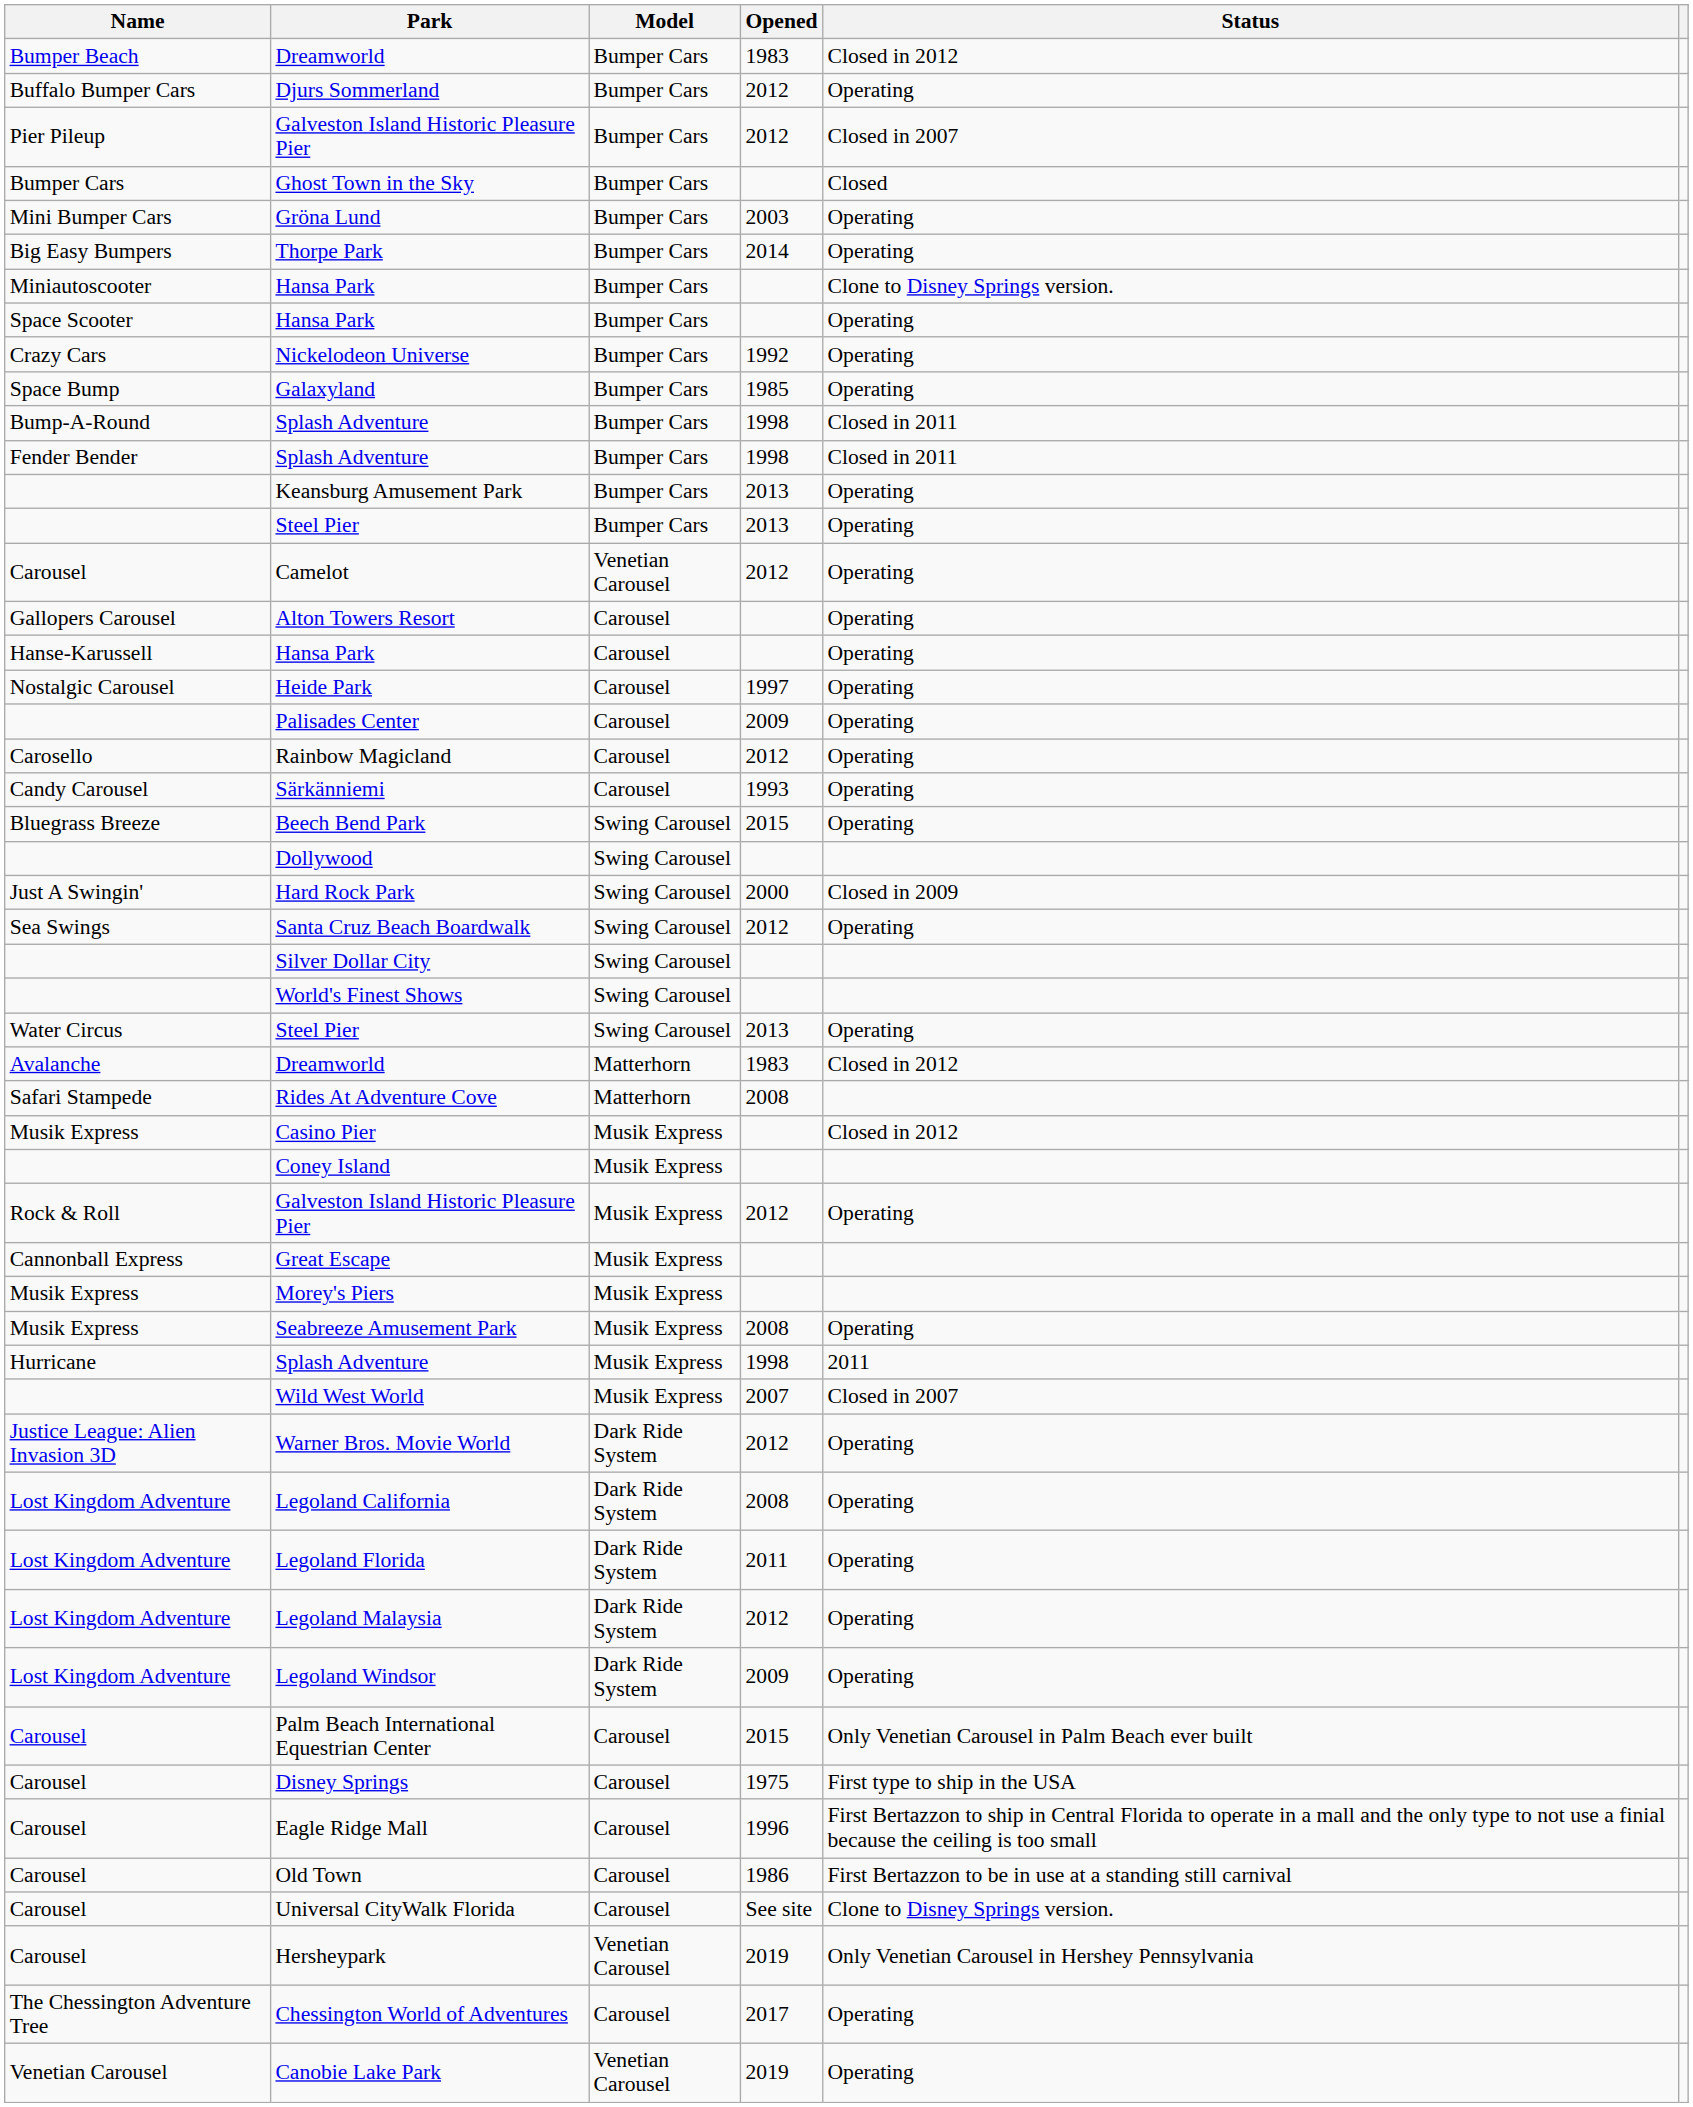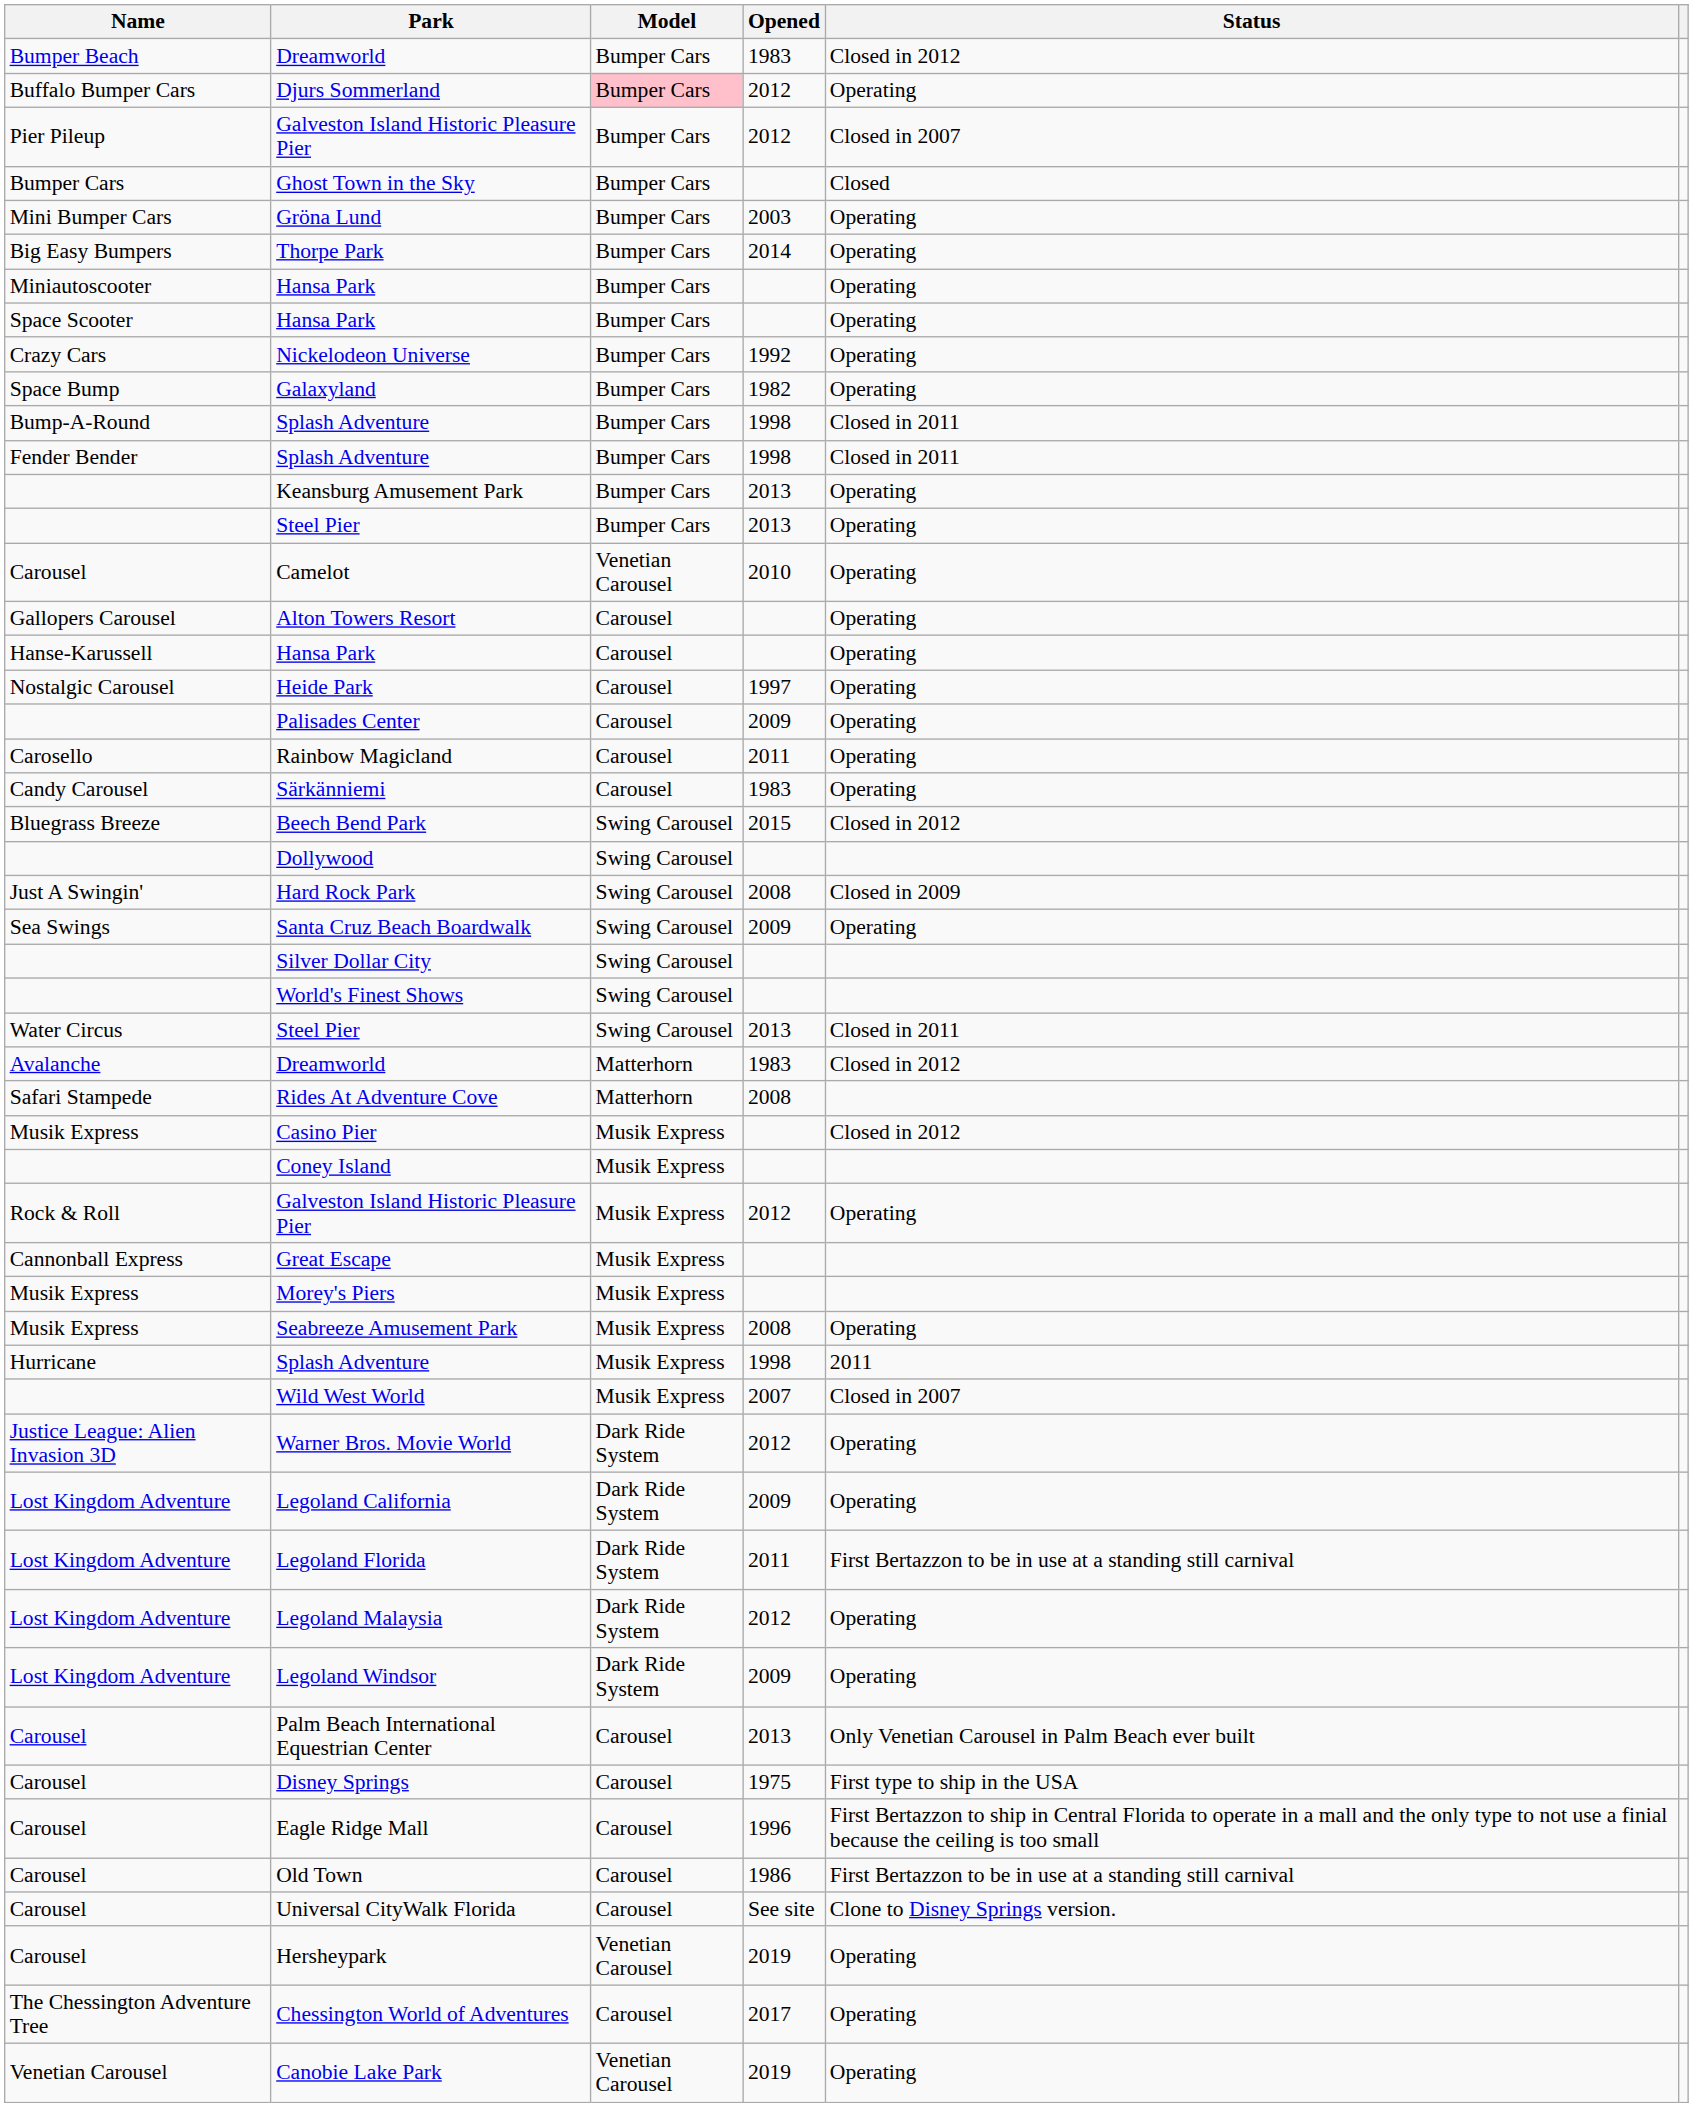Djurs Sommerland | Model: no background -> pink background
Miniautoscooter / Hansa Park | Status: Clone to Disney Springs version. -> Operating
Galaxyland | Opened: 1985 -> 1982
Camelot | Opened: 2012 -> 2010
Rainbow Magicland | Opened: 2012 -> 2011
Särkänniemi | Opened: 1993 -> 1983
Beech Bend Park | Status: Operating -> Closed in 2012
Hard Rock Park | Opened: 2000 -> 2008
Santa Cruz Beach Boardwalk | Opened: 2012 -> 2009
Water Circus / Steel Pier | Status: Operating -> Closed in 2011
Legoland California | Opened: 2008 -> 2009
Legoland Florida | Status: Operating -> First Bertazzon to be in use at a standing still carnival
Palm Beach International Equestrian Center | Opened: 2015 -> 2013
Hersheypark | Status: Only Venetian Carousel in Hershey Pennsylvania -> Operating
